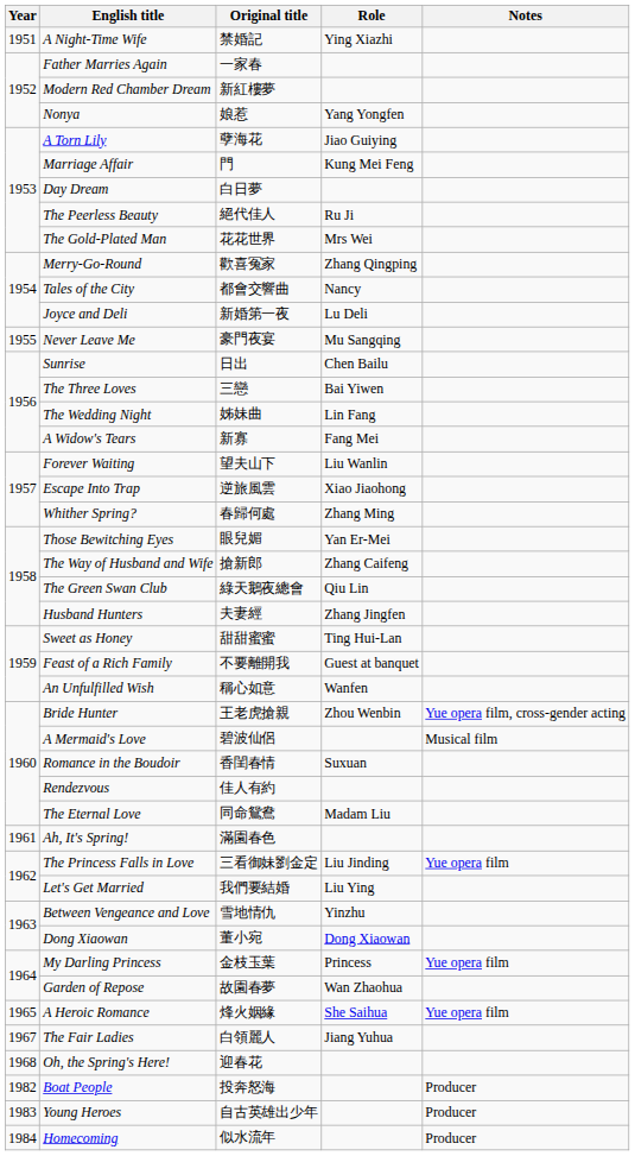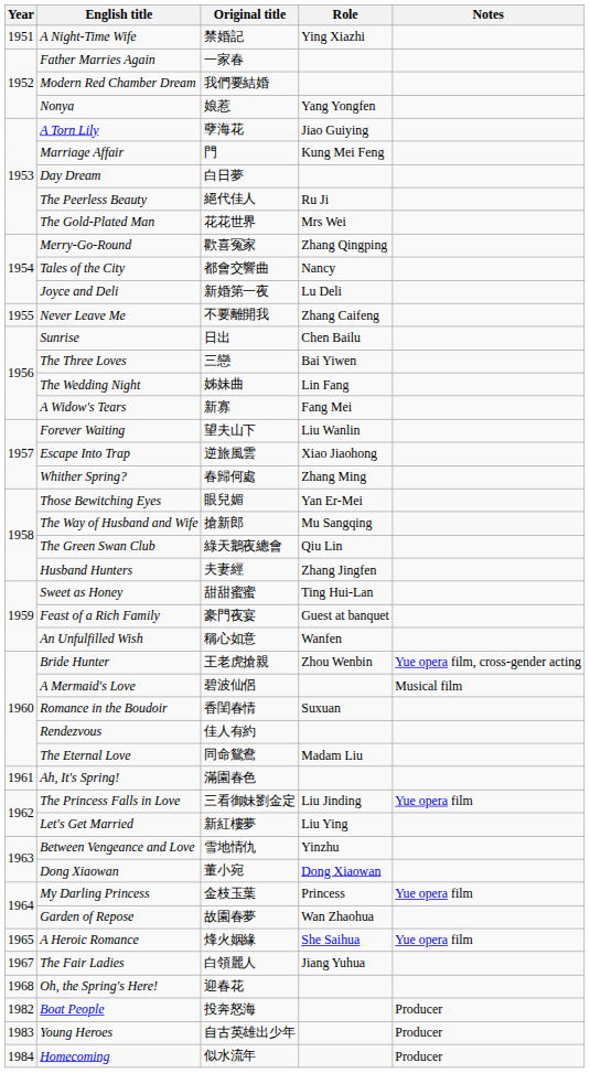Modern Red Chamber Dream | Original title: 新紅樓夢 -> 我們要結婚
Never Leave Me | Original title: 豪門夜宴 -> 不要離開我
Never Leave Me | Role: Mu Sangqing -> Zhang Caifeng
The Way of Husband and Wife | Role: Zhang Caifeng -> Mu Sangqing
Feast of a Rich Family | Original title: 不要離開我 -> 豪門夜宴
Let's Get Married | Original title: 我們要結婚 -> 新紅樓夢
